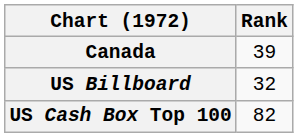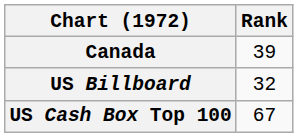US Cash Box Top 100 | Rank: 82 -> 67
